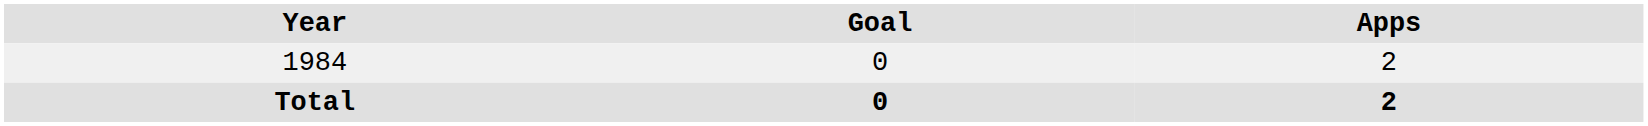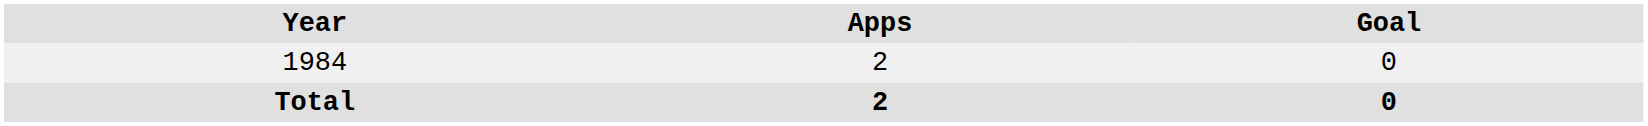columns swapped: Apps <-> Goal
